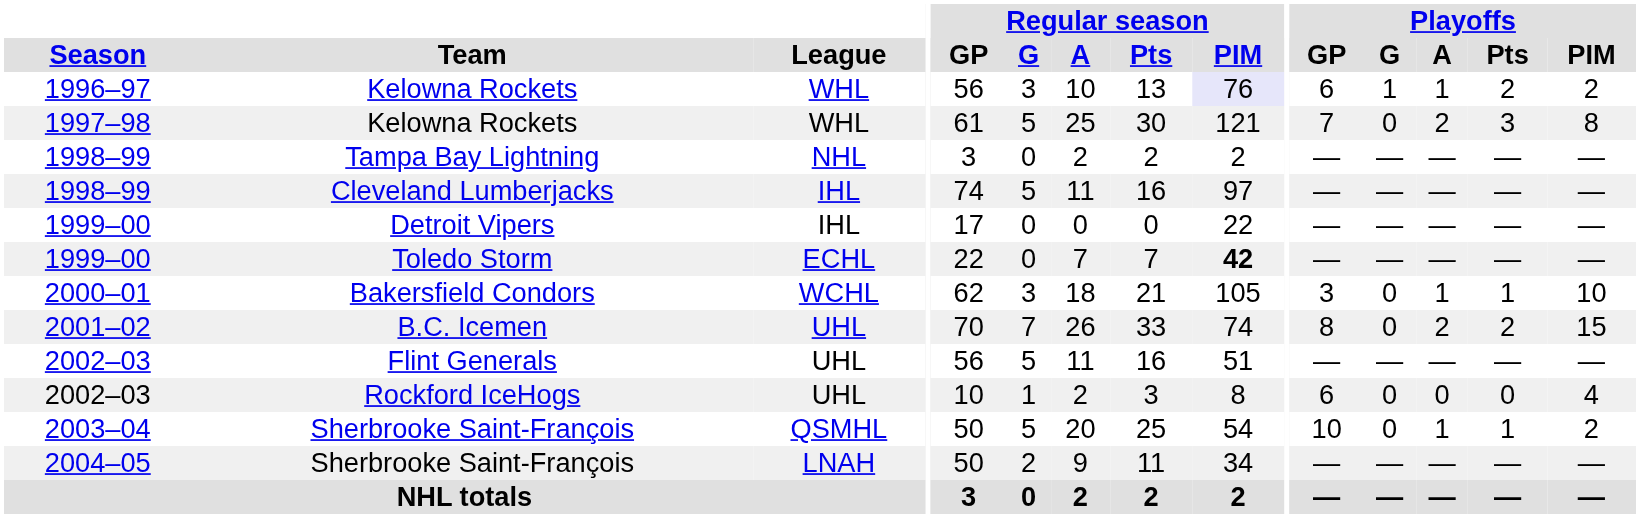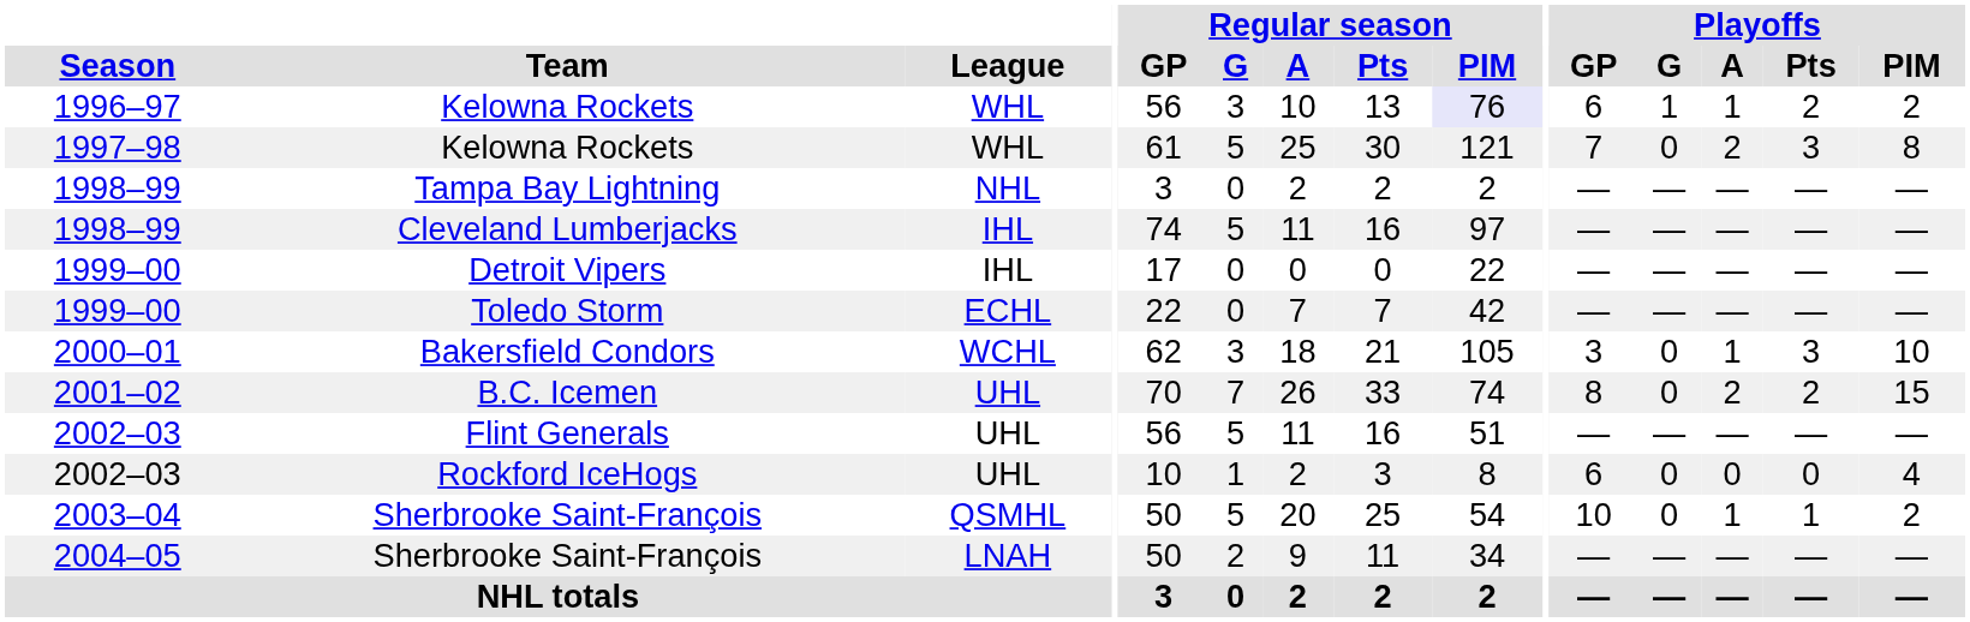Toledo Storm | Regular season / PIM: bold -> normal
Bakersfield Condors | Playoffs / Pts: 1 -> 3
